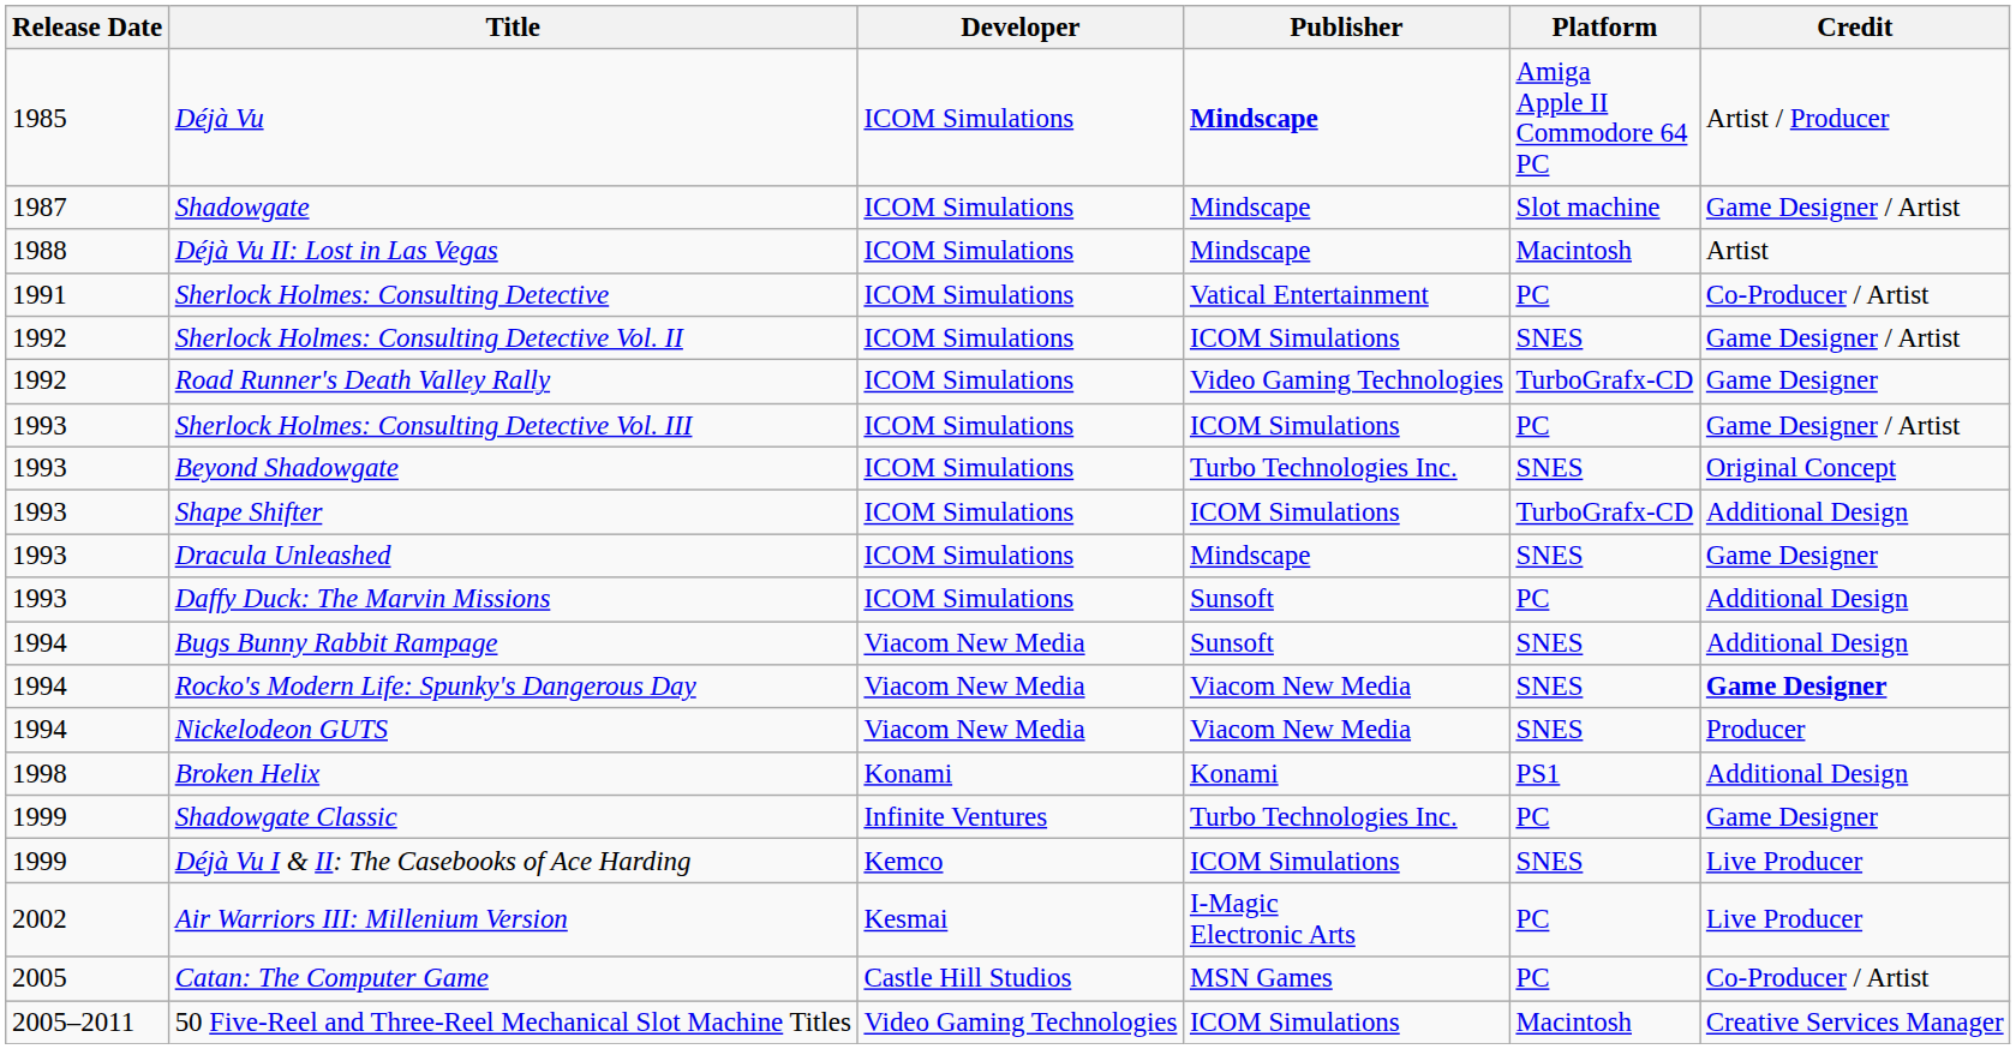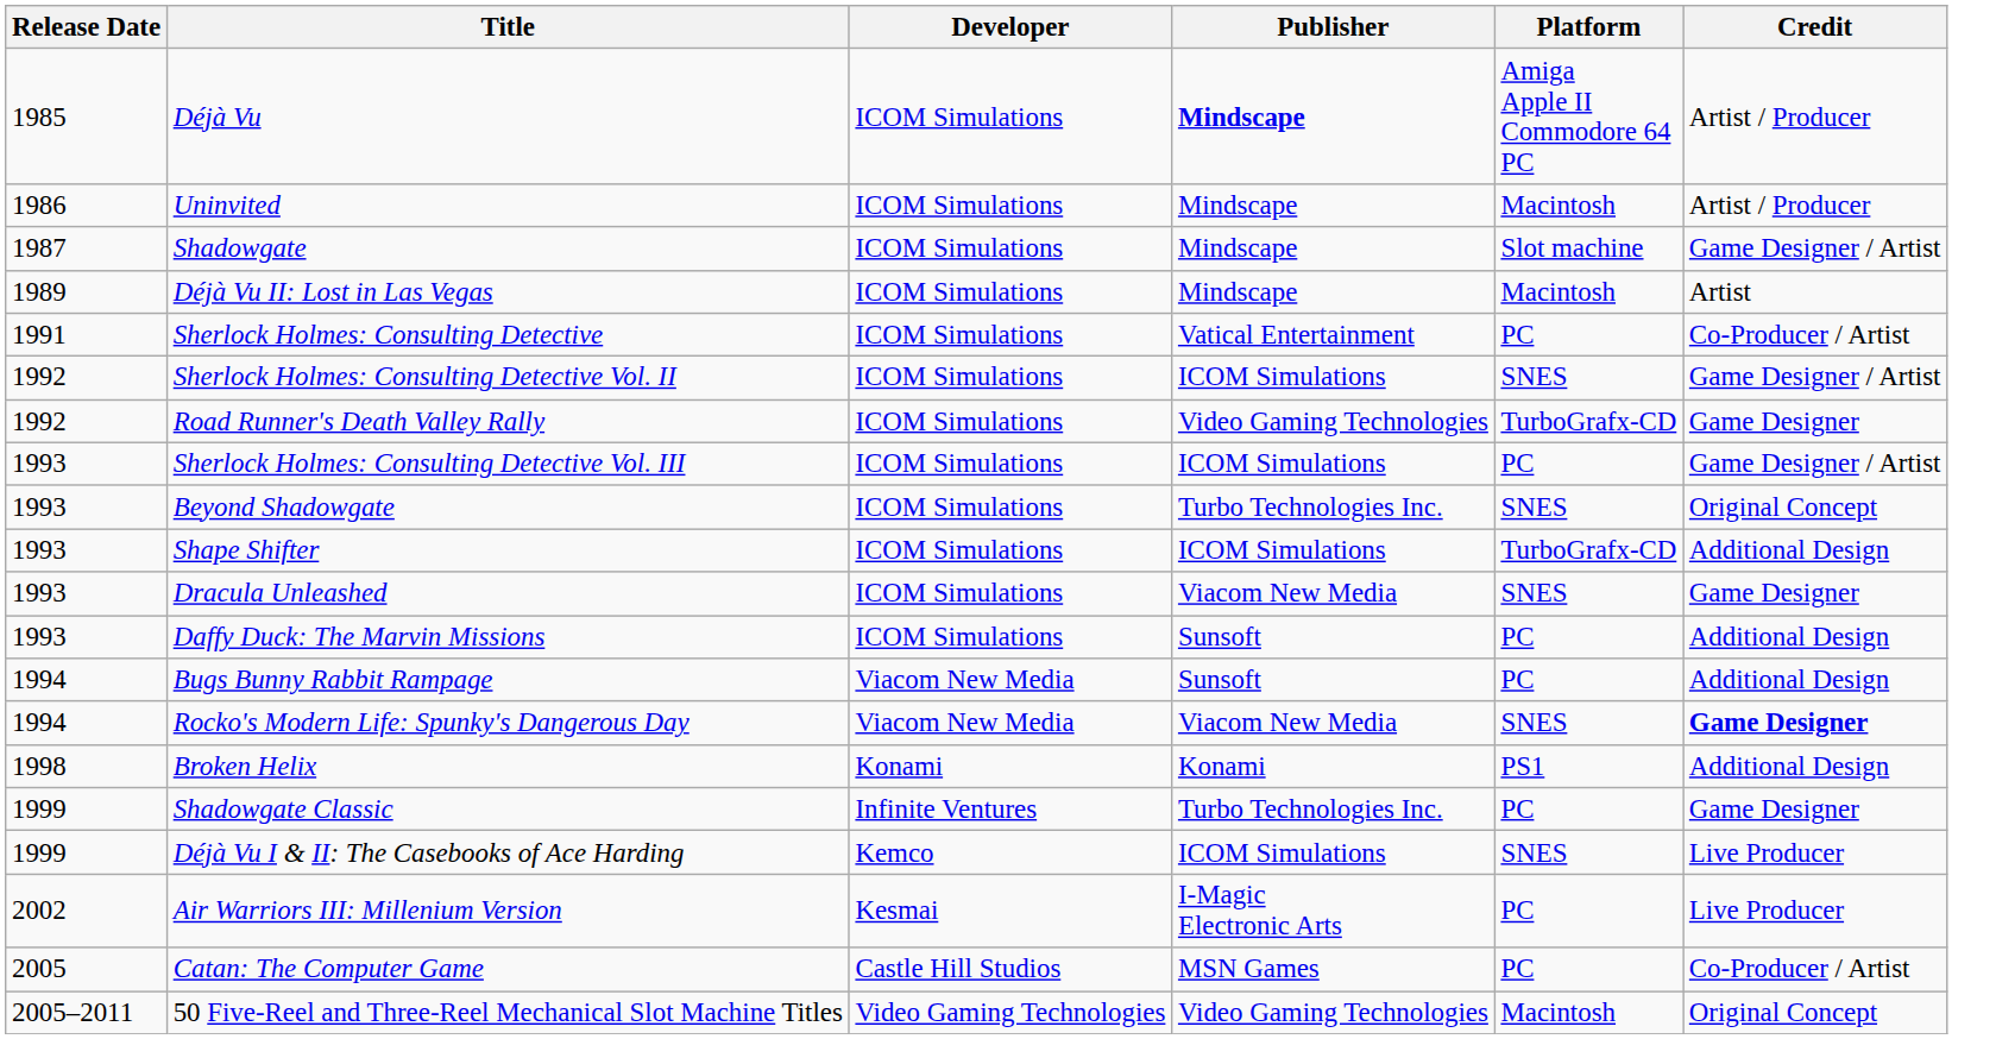+ row: 1986 | Uninvited | ICOM Simulations | Mindscape | Macintosh | Artist / Producer
Déjà Vu II: Lost in Las Vegas | Release Date: 1988 -> 1989
Dracula Unleashed | Publisher: Mindscape -> Viacom New Media
Bugs Bunny Rabbit Rampage | Platform: SNES -> PC
- row: 1994 | Nickelodeon GUTS | Viacom New Media | Viacom New Media | SNES | Producer
50 Five-Reel and Three-Reel Mechanical Slot Machine Titles | Publisher: ICOM Simulations -> Video Gaming Technologies
50 Five-Reel and Three-Reel Mechanical Slot Machine Titles | Credit: Creative Services Manager -> Original Concept
